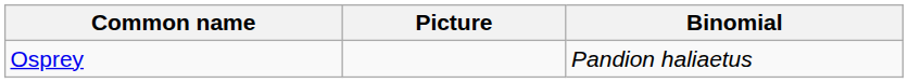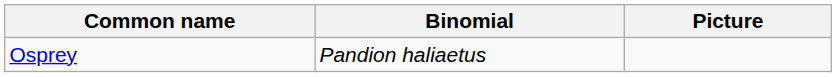columns swapped: Binomial <-> Picture
